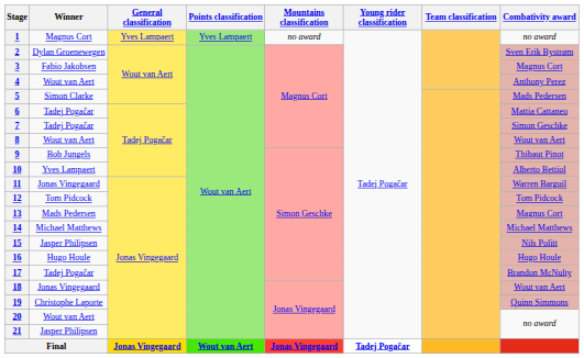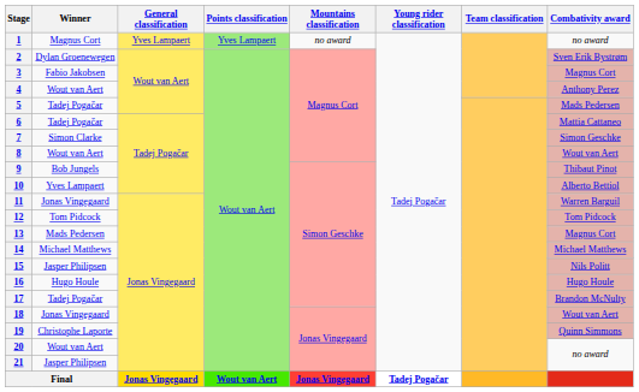5 | Winner: Simon Clarke -> Tadej Pogačar
7 | Winner: Tadej Pogačar -> Simon Clarke
